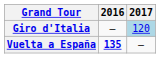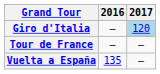+ row: Tour de France | — | —
Vuelta a España | 2016: bold -> normal
